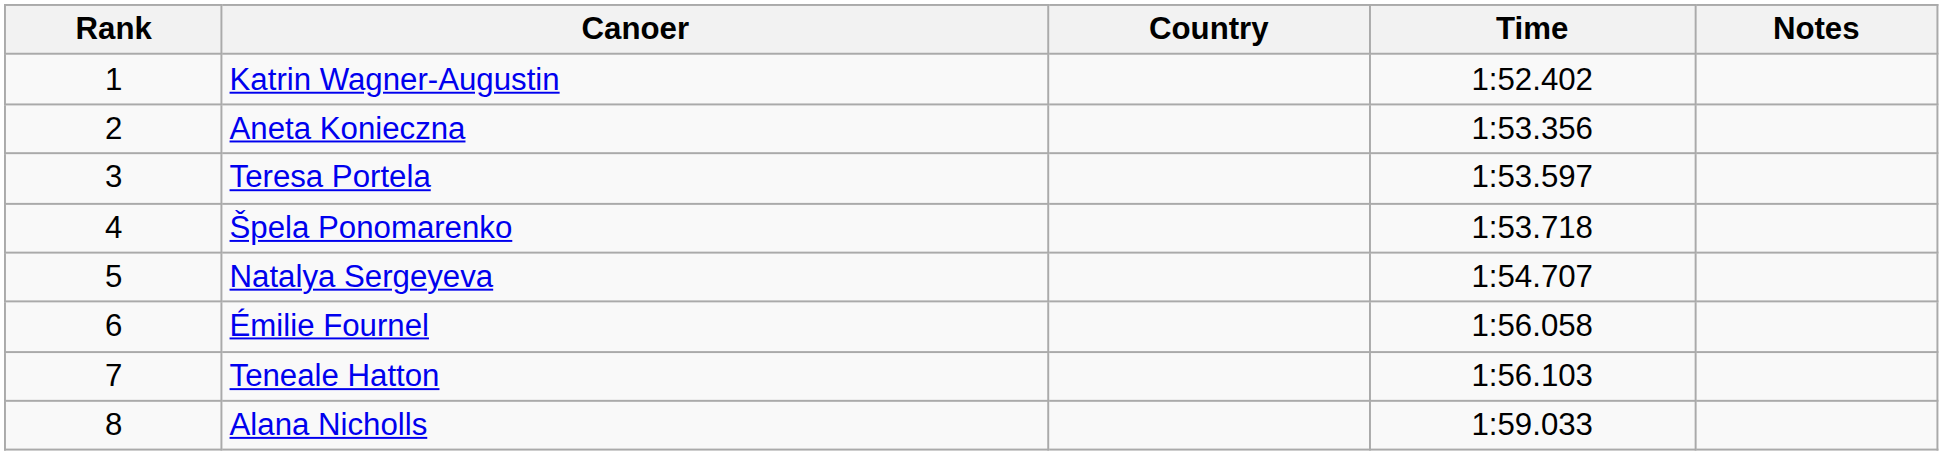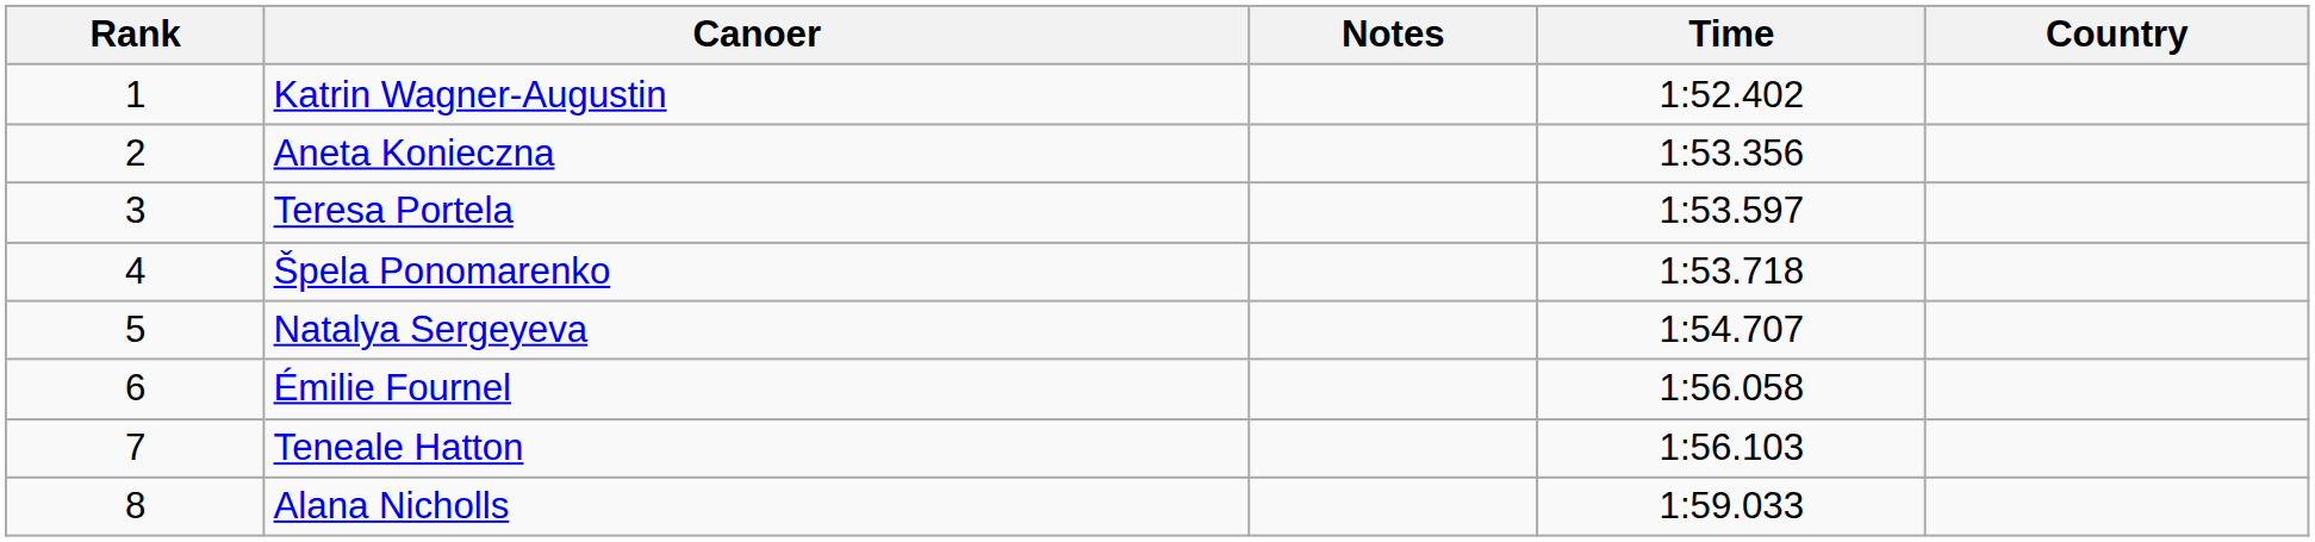columns swapped: Country <-> Notes
